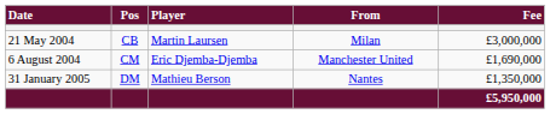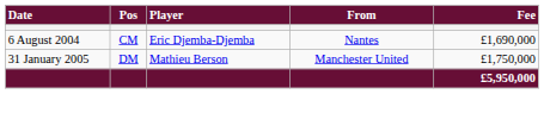- row: 21 May 2004 | CB | Martin Laursen | Milan | £3,000,000
6 August 2004 | From: Manchester United -> Nantes
31 January 2005 | From: Nantes -> Manchester United
31 January 2005 | Fee: £1,350,000 -> £1,750,000
